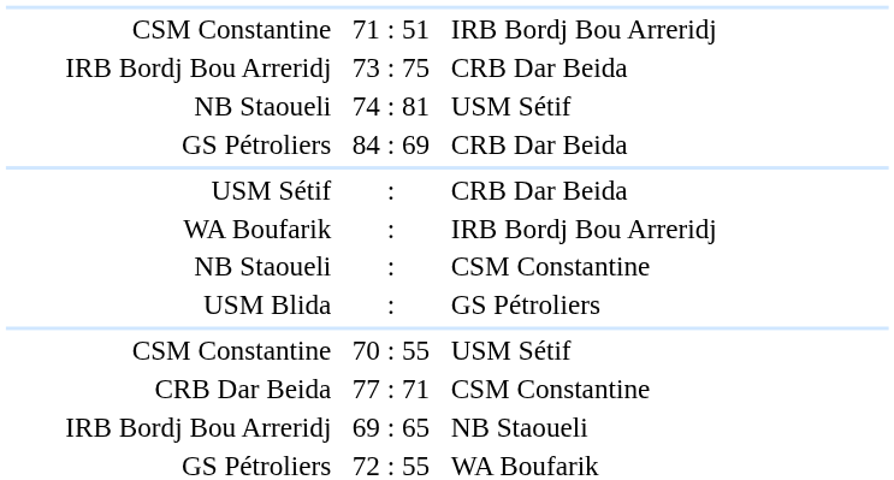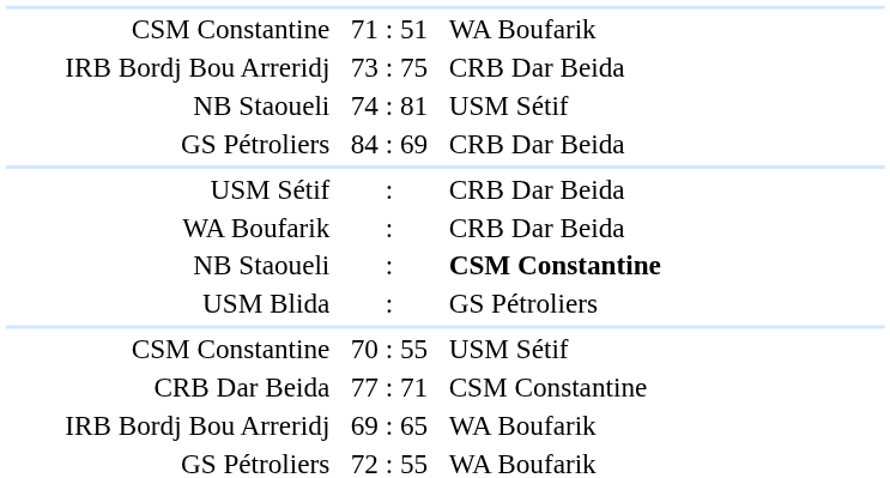71 : 51 | column 3: IRB Bordj Bou Arreridj -> WA Boufarik
WA Boufarik / : | column 3: IRB Bordj Bou Arreridj -> CRB Dar Beida
NB Staoueli / : | column 3: normal -> bold
69 : 65 | column 3: NB Staoueli -> WA Boufarik
